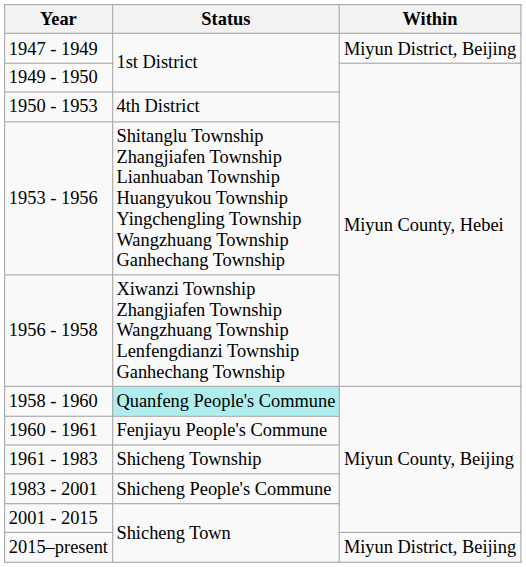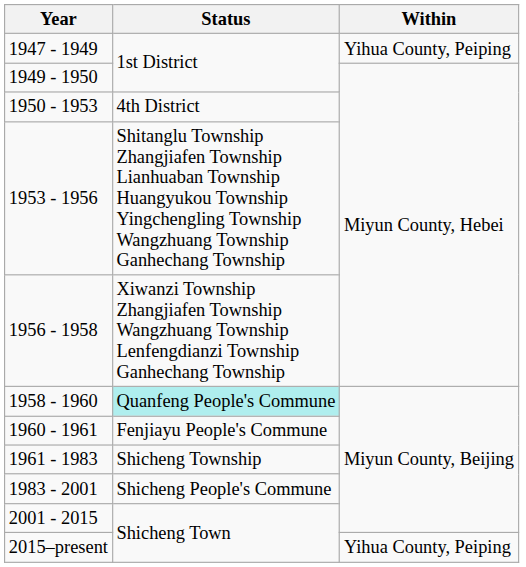1947 - 1949 | Within: Miyun District, Beijing -> Yihua County, Peiping
2015–present | Within: Miyun District, Beijing -> Yihua County, Peiping
